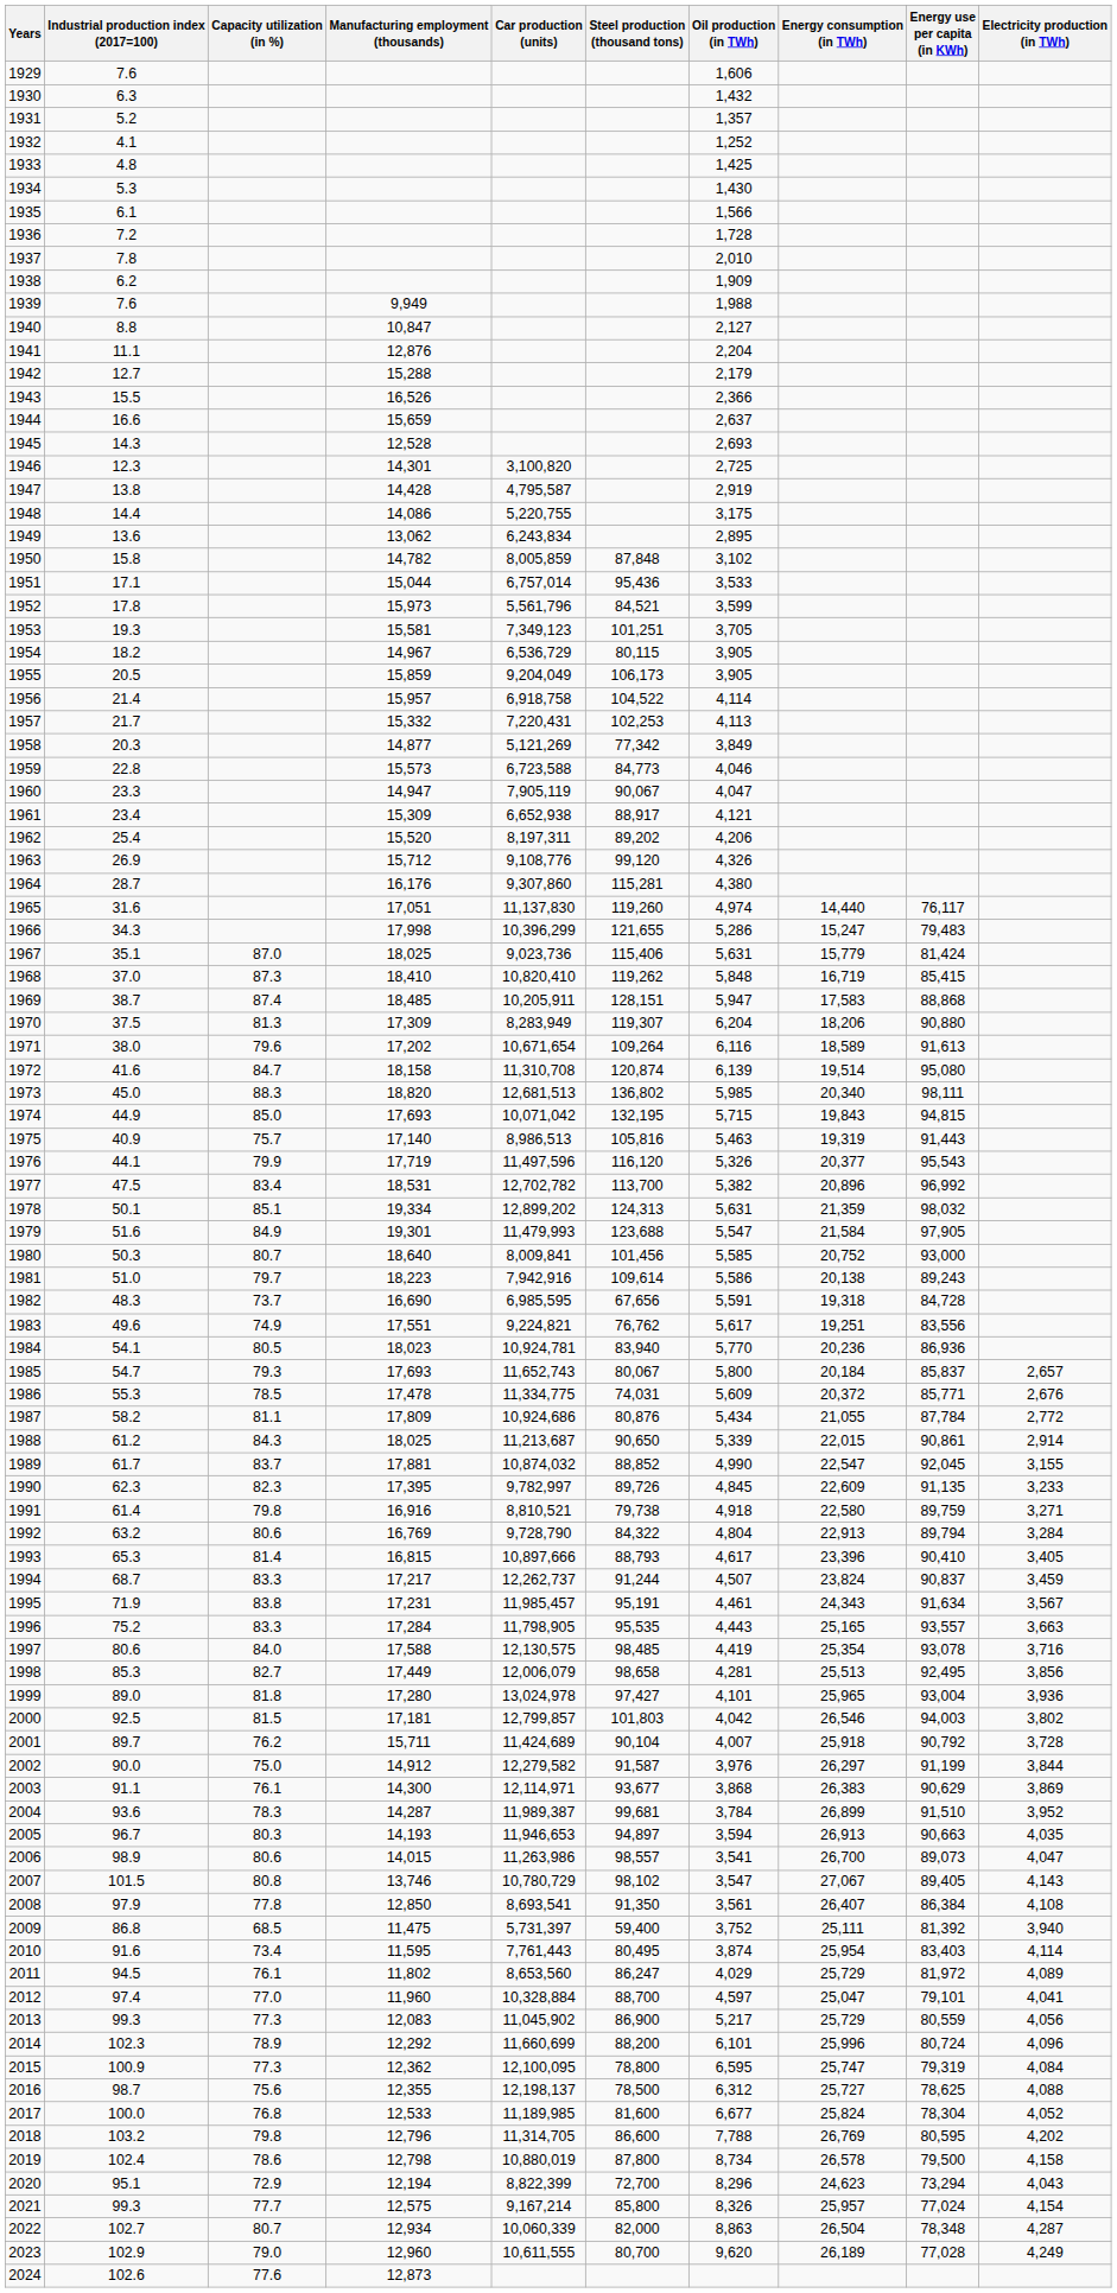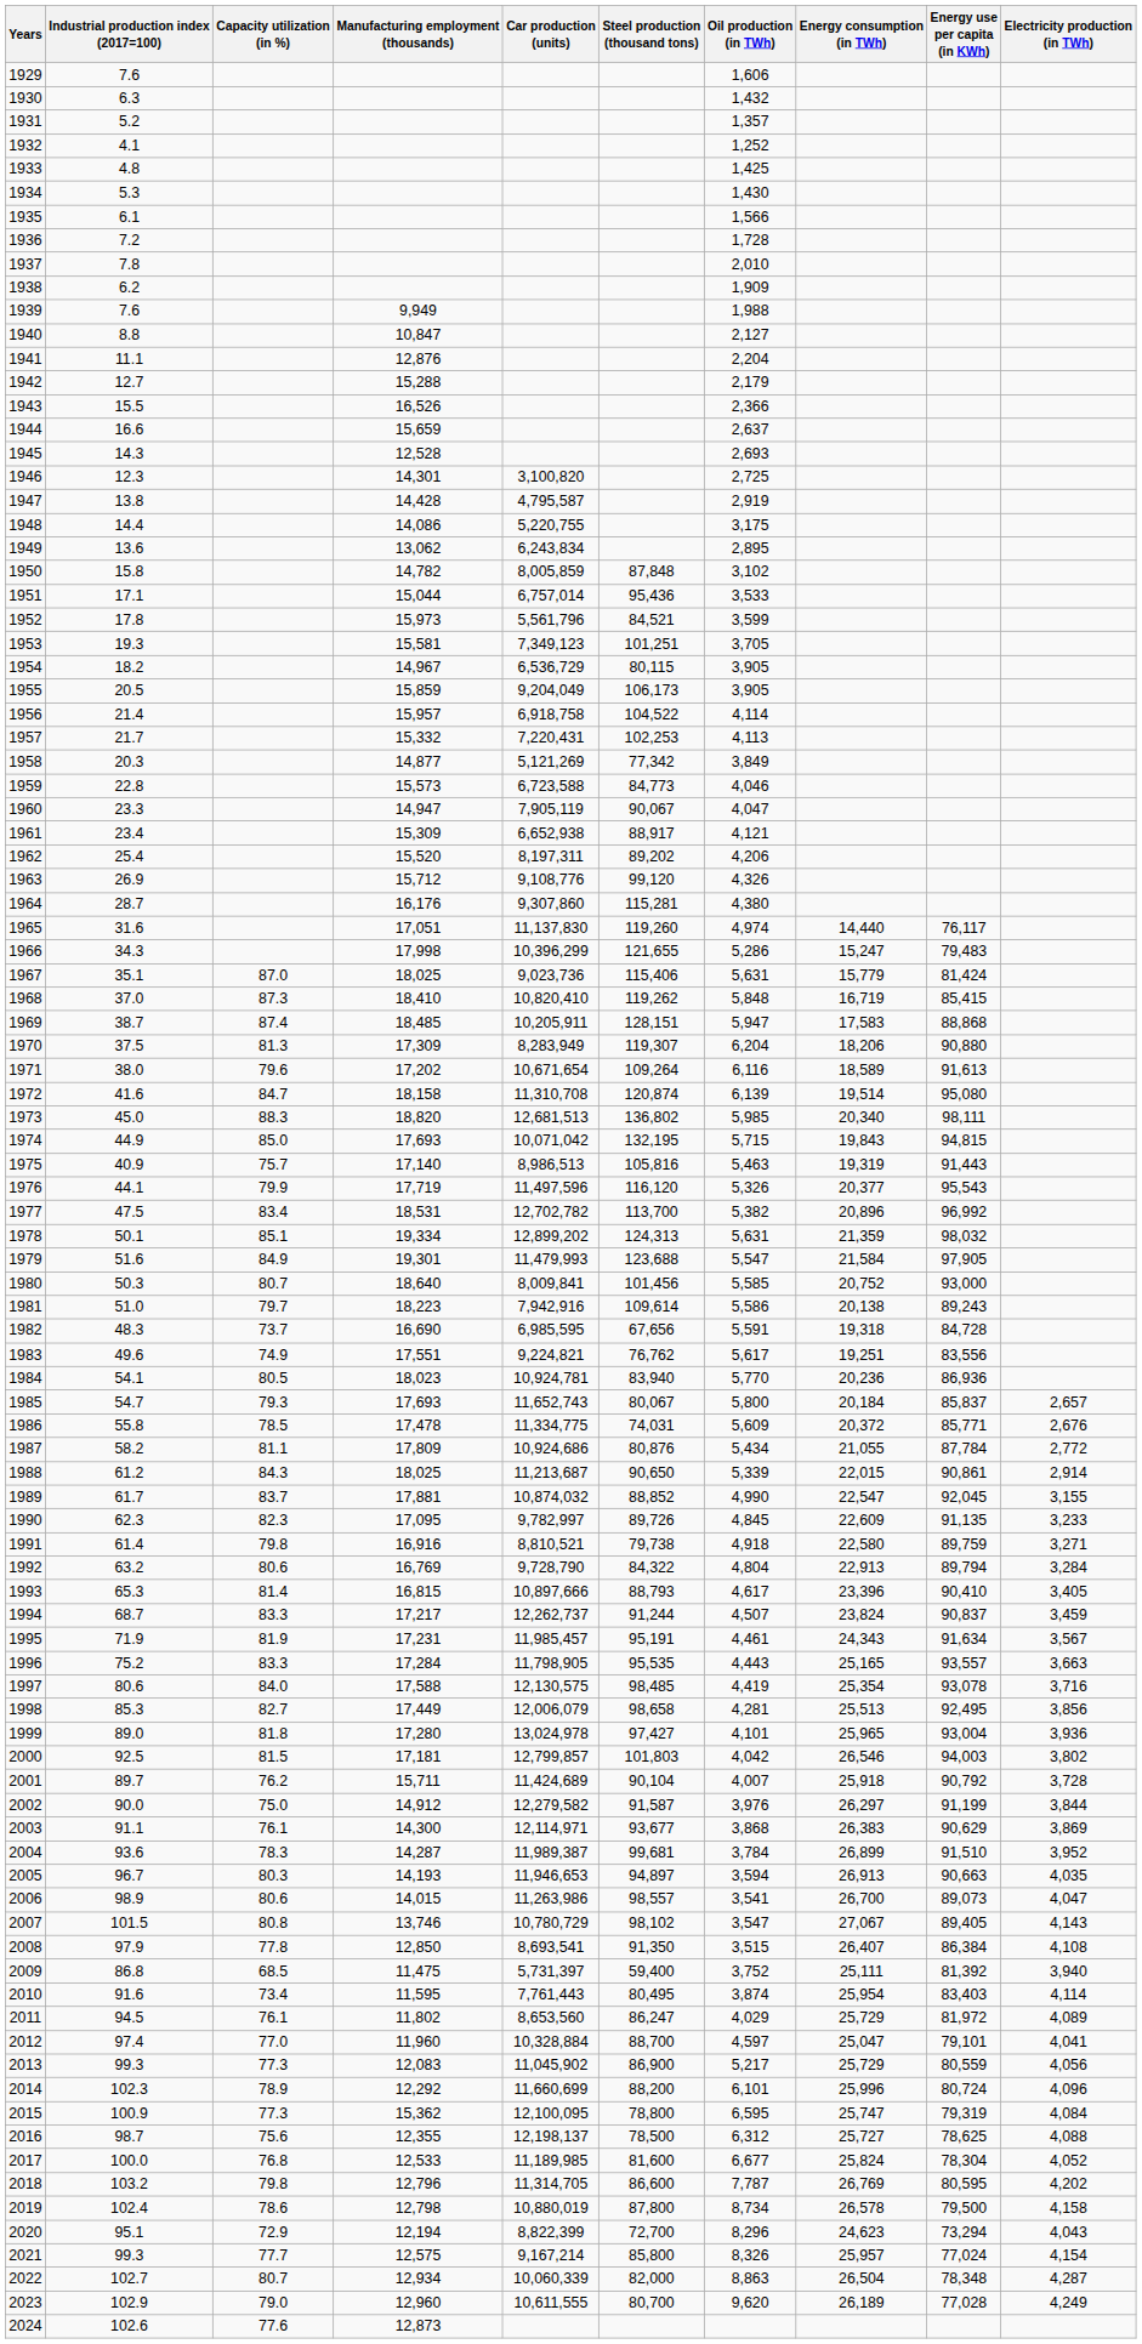1986 | Industrial production index (2017=100): 55.3 -> 55.8
1990 | Manufacturing employment (thousands): 17,395 -> 17,095
1995 | Capacity utilization (in %): 83.8 -> 81.9
2008 | Oil production (in TWh): 3,561 -> 3,515
2015 | Manufacturing employment (thousands): 12,362 -> 15,362
2018 | Oil production (in TWh): 7,788 -> 7,787
